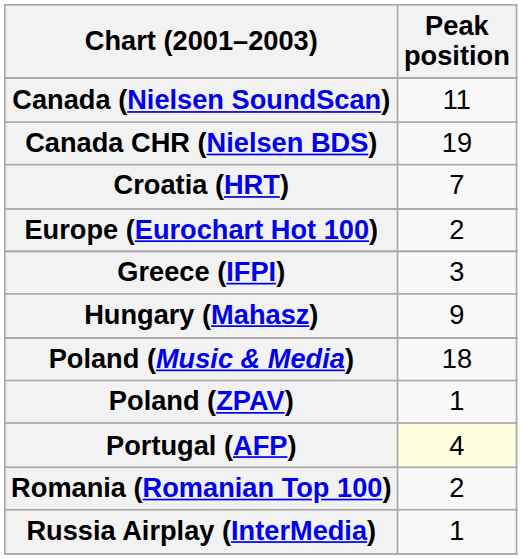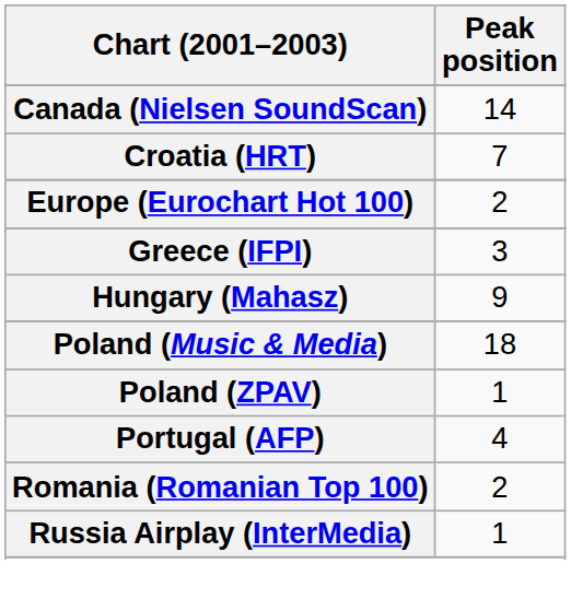Canada (Nielsen SoundScan) | Peak position: 11 -> 14
- row: Canada CHR (Nielsen BDS) | 19
Portugal (AFP) | Peak position: lightyellow background -> no background
